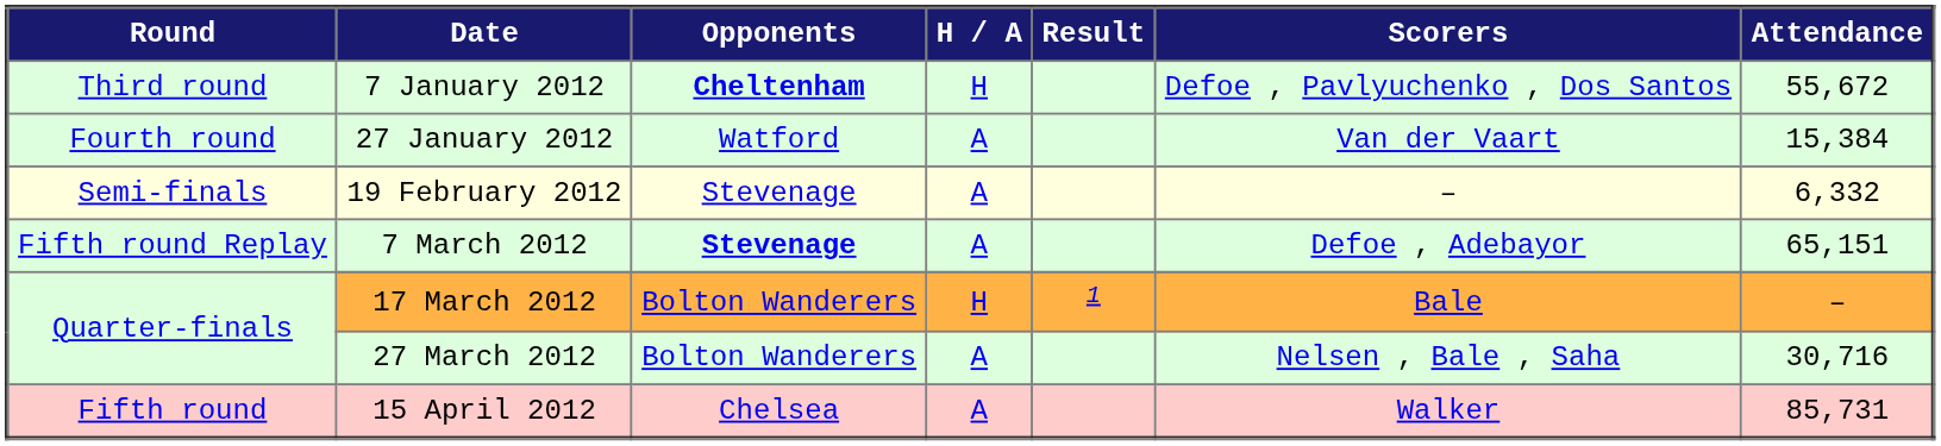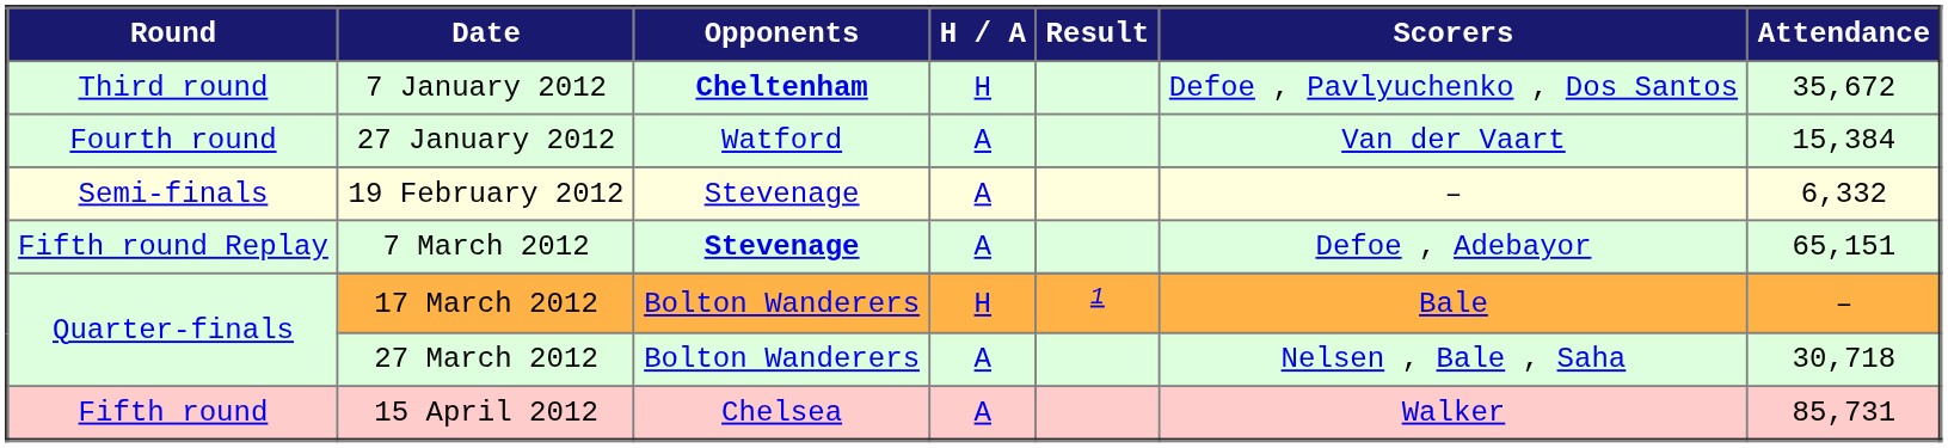7 January 2012 | Attendance: 55,672 -> 35,672
27 March 2012 | Attendance: 30,716 -> 30,718
